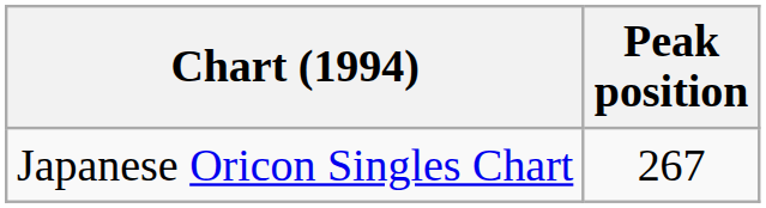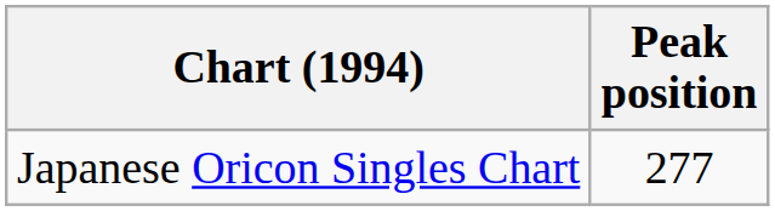Japanese Oricon Singles Chart | Peak position: 267 -> 277
